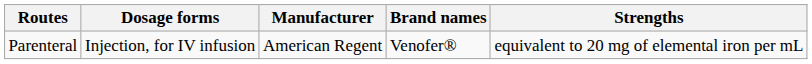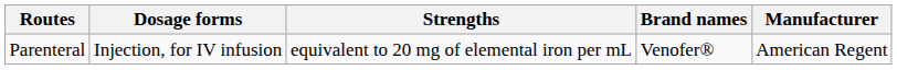columns swapped: Strengths <-> Manufacturer
